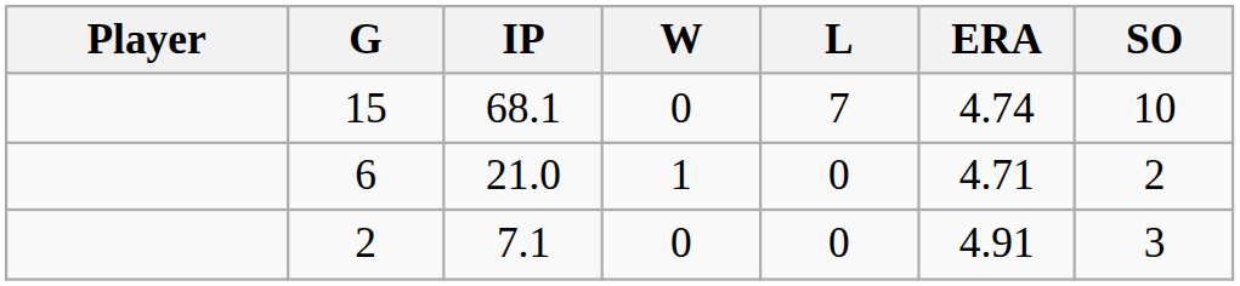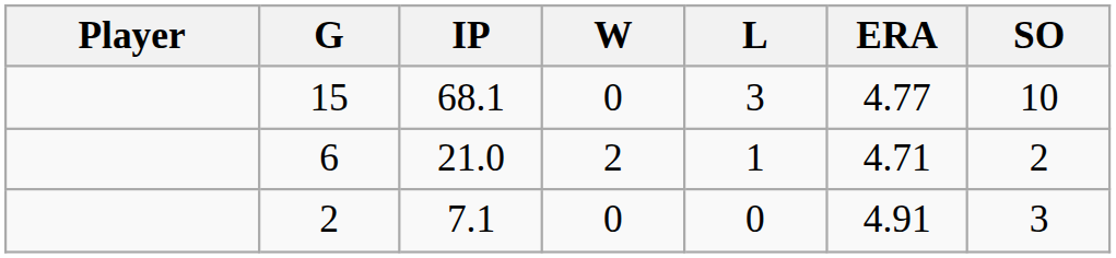15 | L: 7 -> 3
15 | ERA: 4.74 -> 4.77
6 | W: 1 -> 2
6 | L: 0 -> 1
